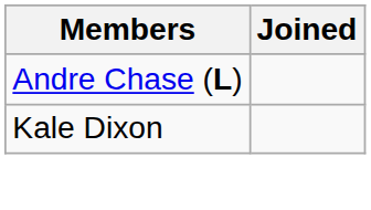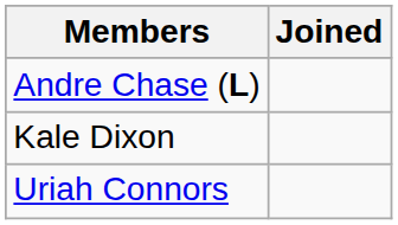+ row: Uriah Connors
